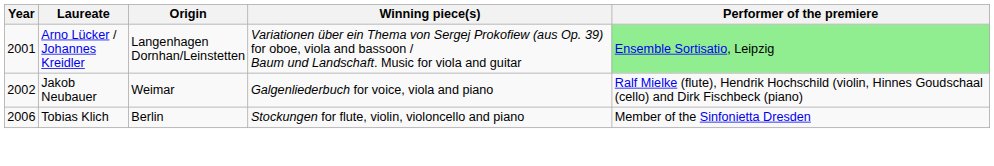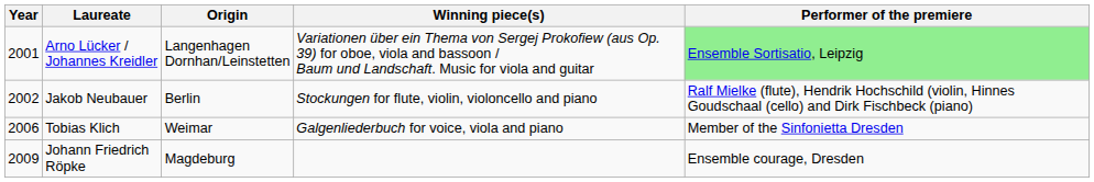Jakob Neubauer | Origin: Weimar -> Berlin
Jakob Neubauer | Winning piece(s): Galgenliederbuch for voice, viola and piano -> Stockungen for flute, violin, violoncello and piano
Tobias Klich | Origin: Berlin -> Weimar
Tobias Klich | Winning piece(s): Stockungen for flute, violin, violoncello and piano -> Galgenliederbuch for voice, viola and piano
+ row: 2009 | Johann Friedrich Röpke | Magdeburg | Ensemble courage, Dresden
